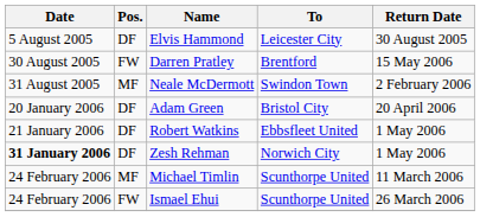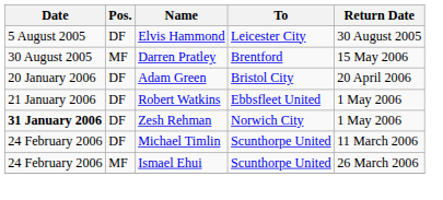Darren Pratley | Pos.: FW -> MF
- row: 31 August 2005 | MF | Neale McDermott | Swindon Town | 2 February 2006
Michael Timlin | Pos.: MF -> DF
Ismael Ehui | Pos.: FW -> MF
